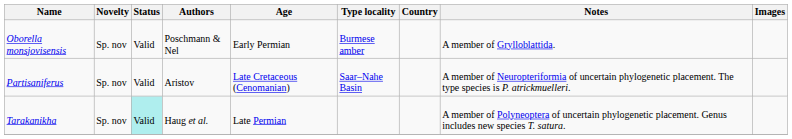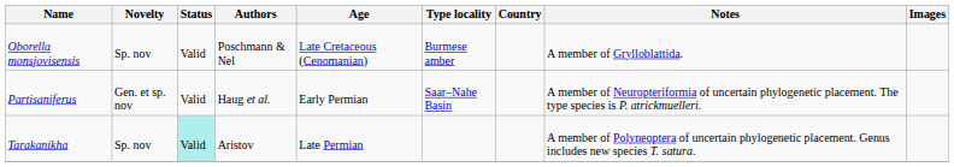Oborella monsjovisensis | Age: Early Permian -> Late Cretaceous (Cenomanian)
Partisaniferus | Novelty: Sp. nov -> Gen. et sp. nov
Partisaniferus | Authors: Aristov -> Haug et al.
Partisaniferus | Age: Late Cretaceous (Cenomanian) -> Early Permian
Tarakanikha | Authors: Haug et al. -> Aristov
